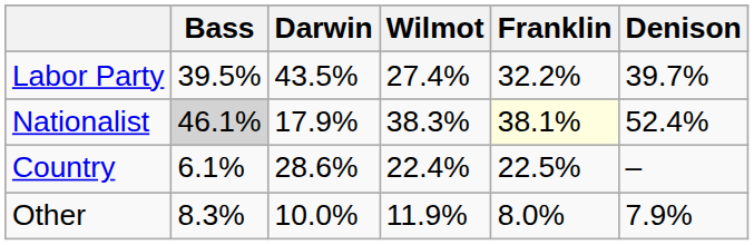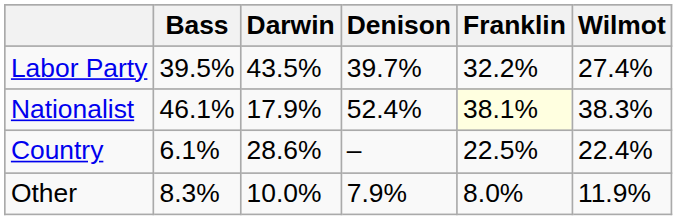columns swapped: Denison <-> Wilmot
Nationalist | Bass: lightgrey background -> no background
